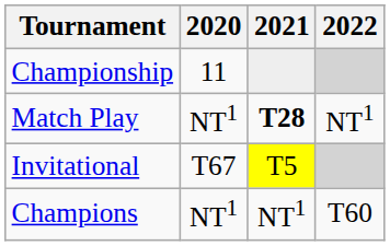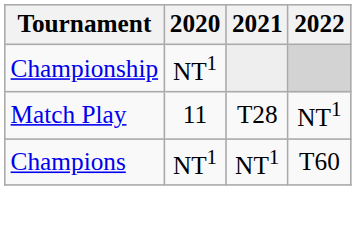Championship | 2020: 11 -> NT1
Match Play | 2020: NT1 -> 11
Match Play | 2021: bold -> normal
- row: Invitational | T67 | T5
